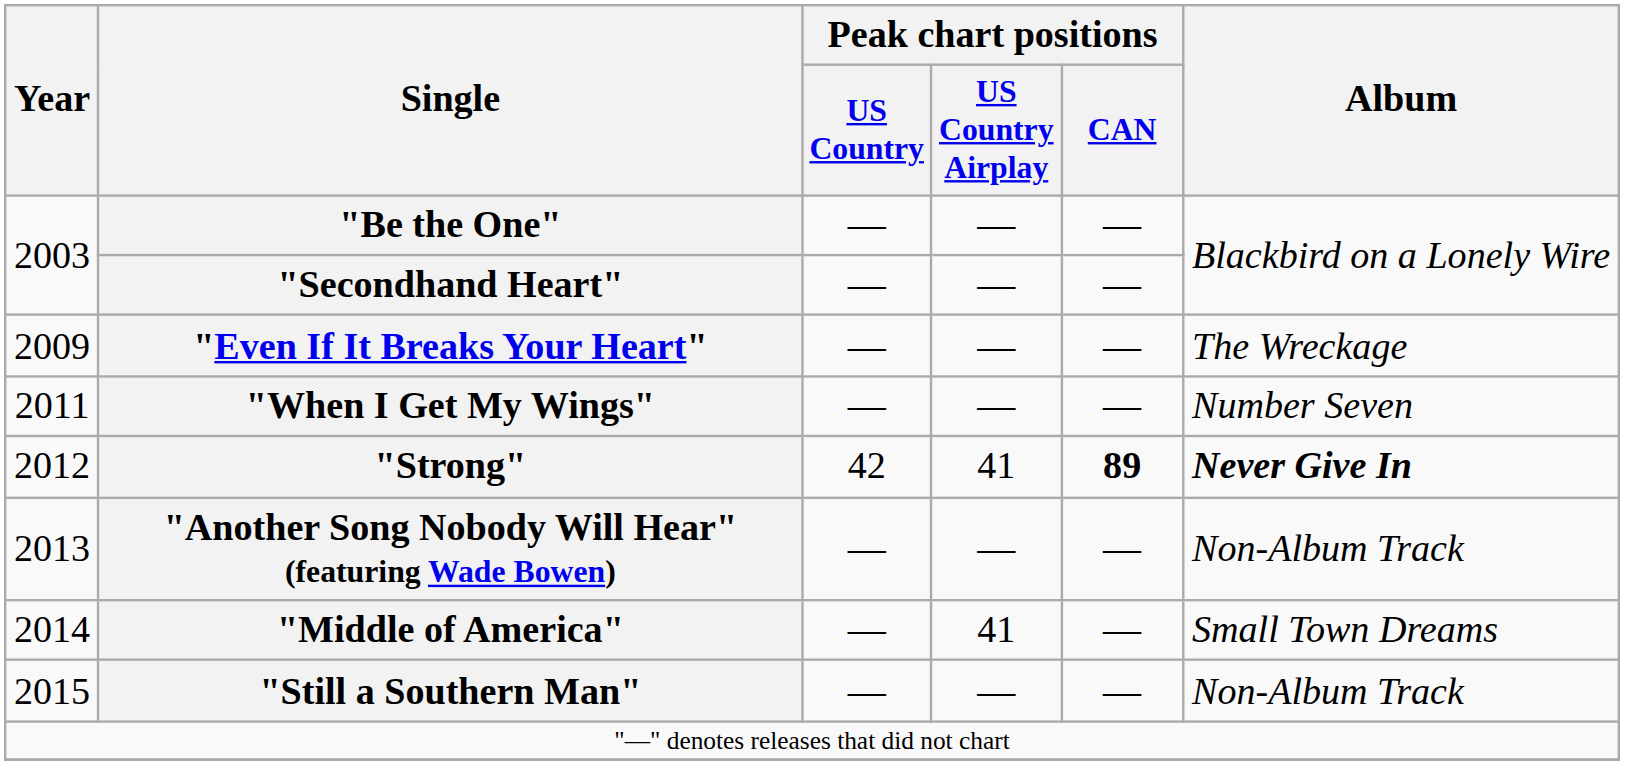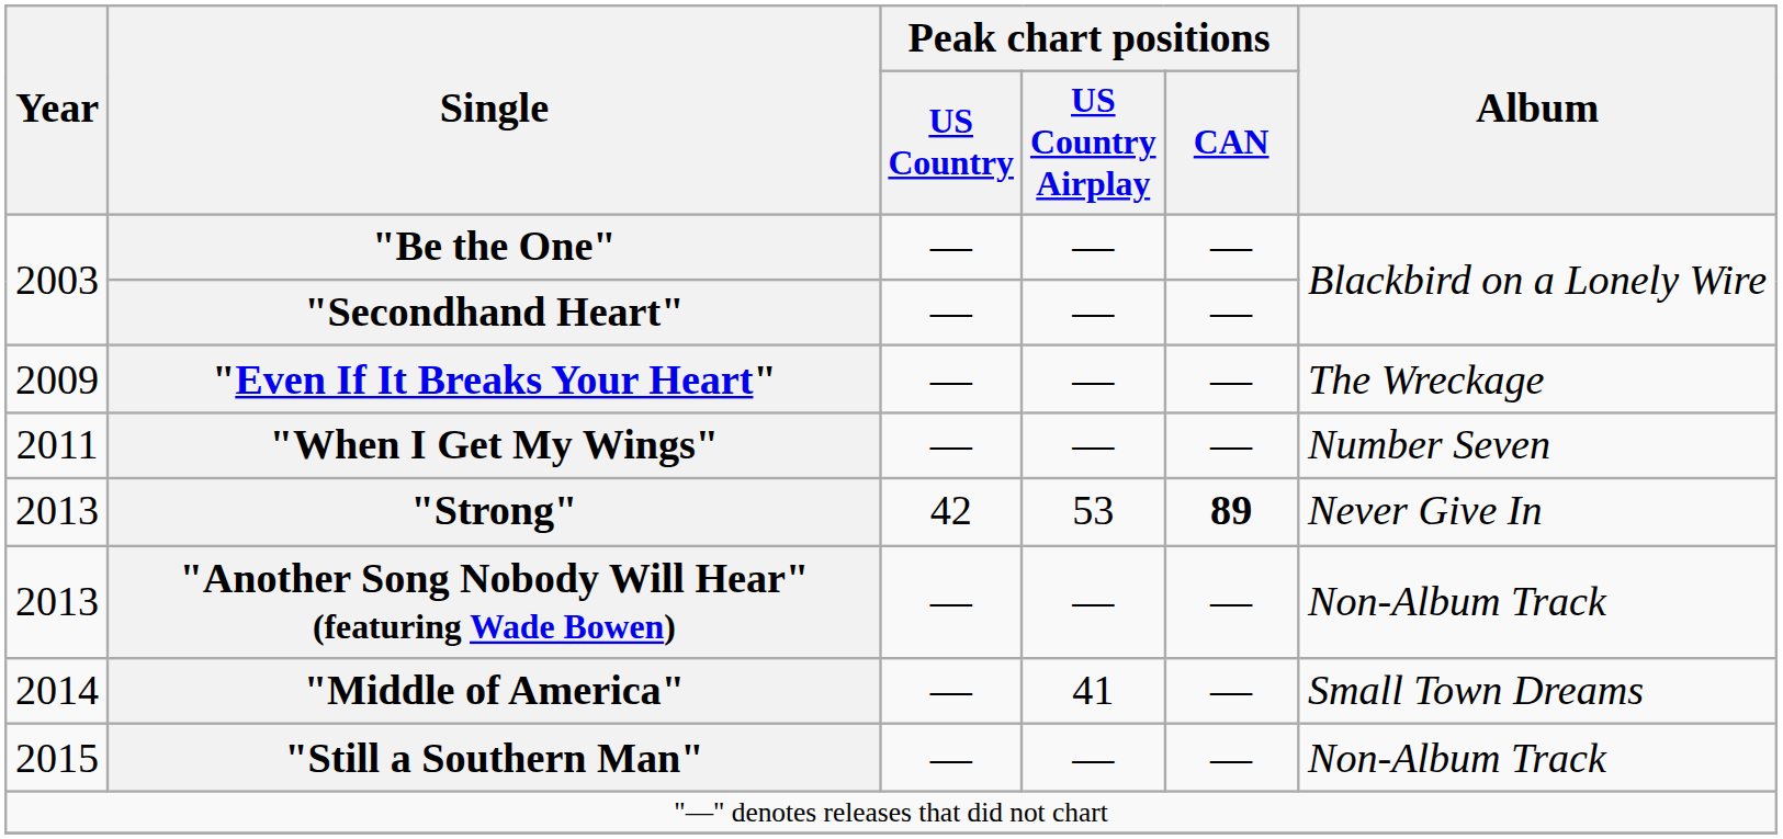"Strong" | Year: 2012 -> 2013
"Strong" | Peak chart positions / US Country Airplay: 41 -> 53
"Strong" | Album: bold -> normal
